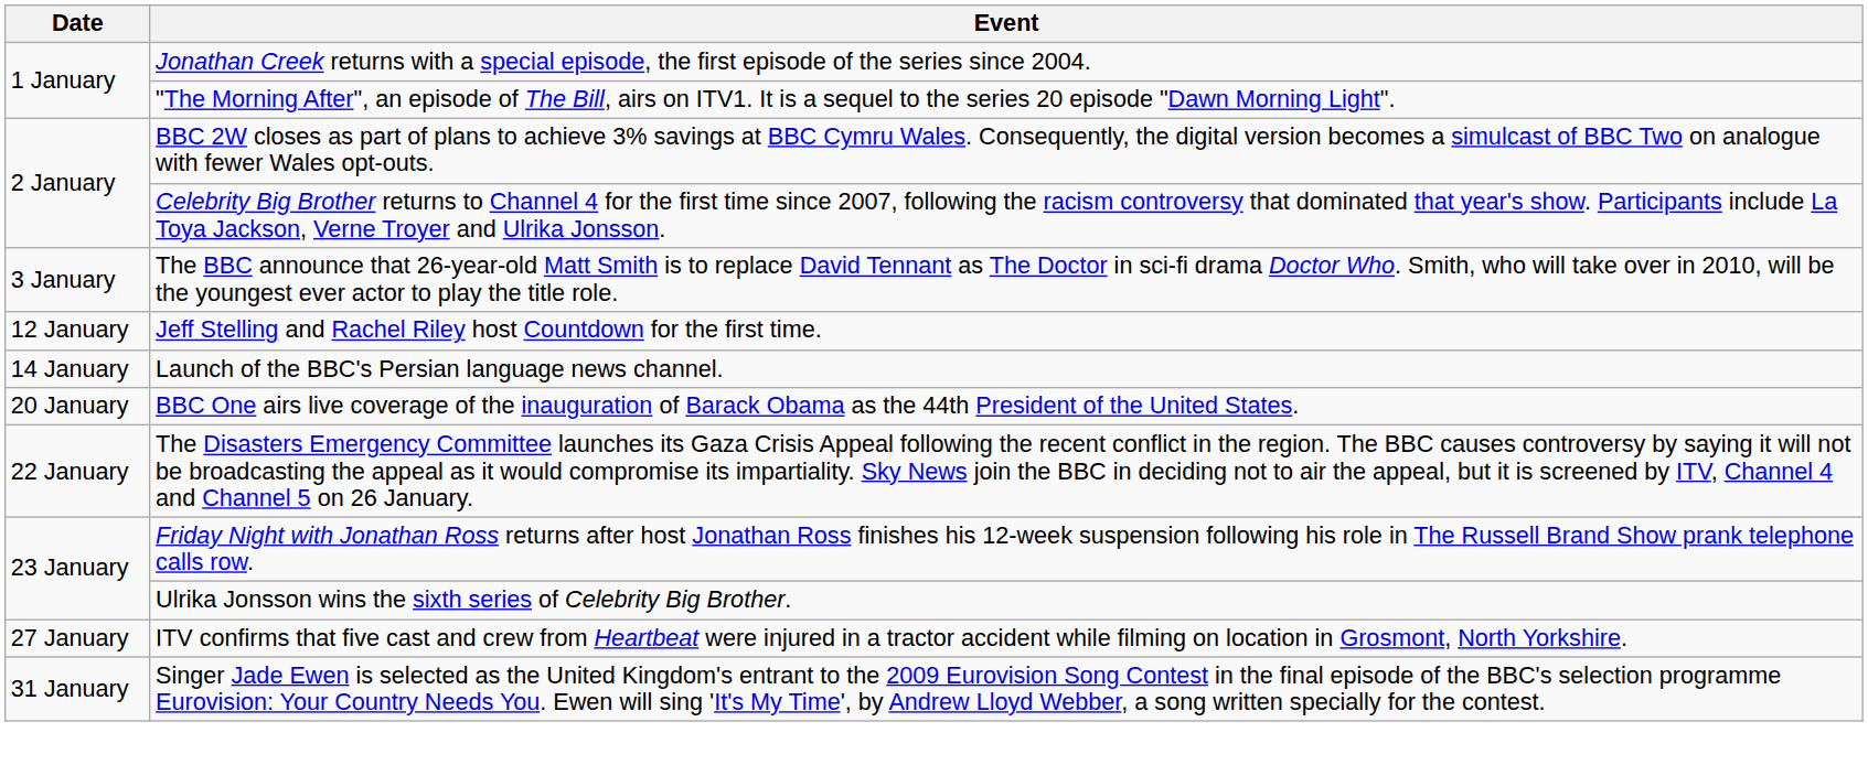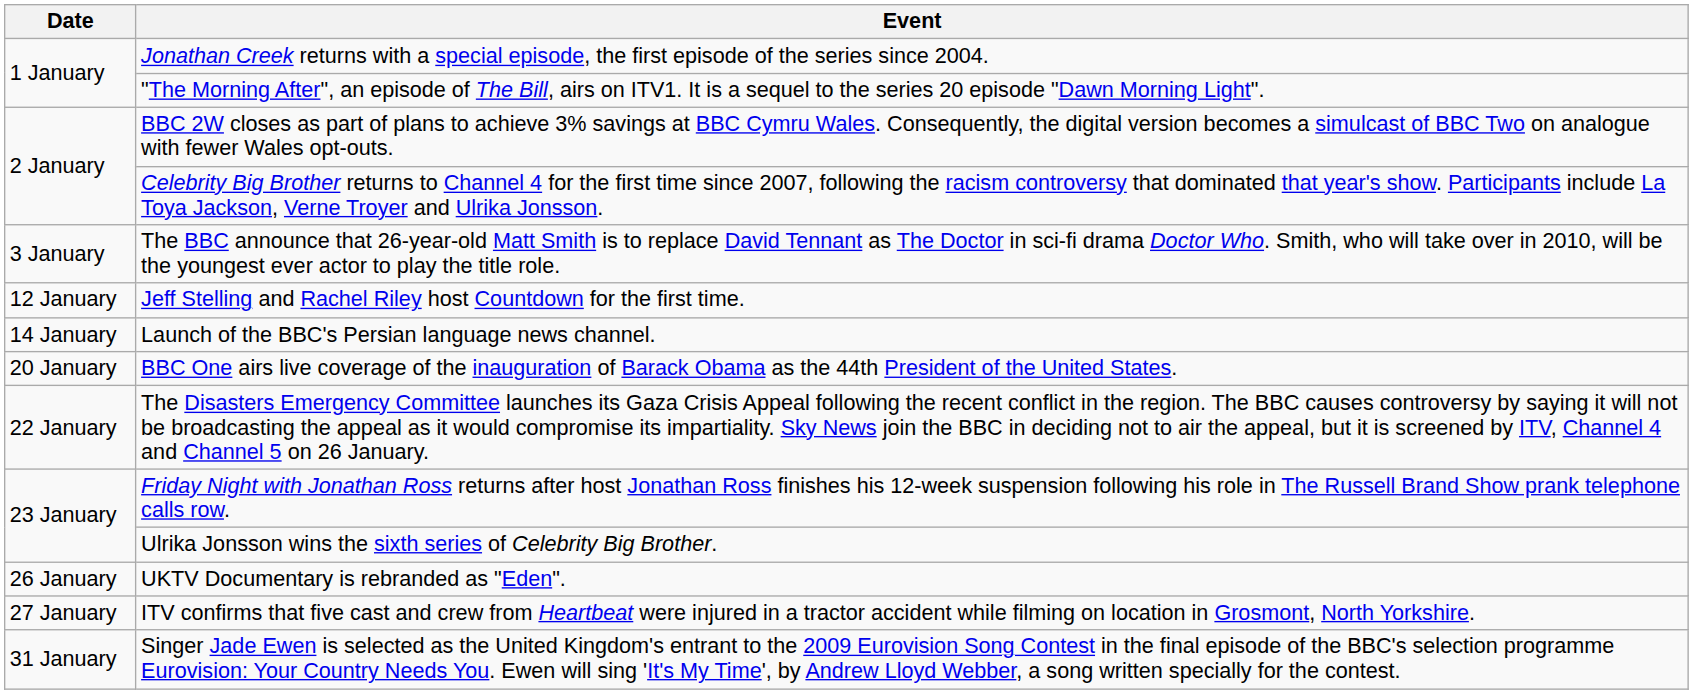+ row: 26 January | UKTV Documentary is rebranded as "Eden".
